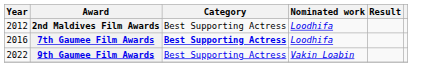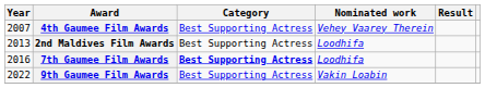+ row: 2007 | 4th Gaumee Film Awards | Best Supporting Actress | Vehey Vaarey Therein
2nd Maldives Film Awards | Year: 2012 -> 2013
